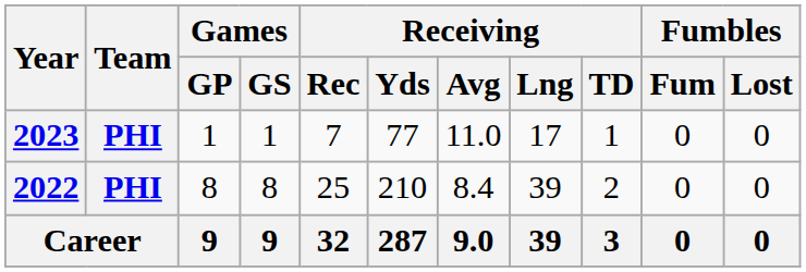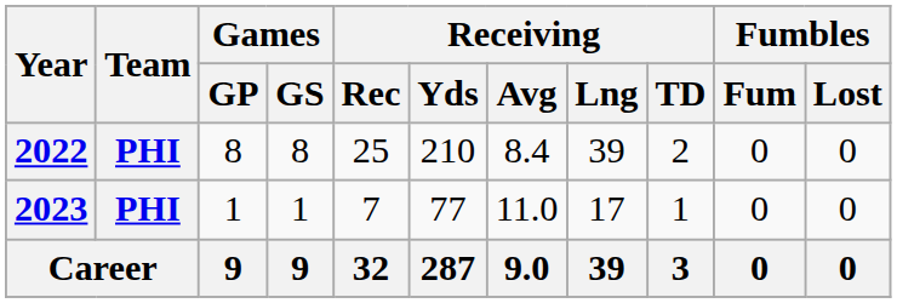rows swapped: 2022 <-> 2023
